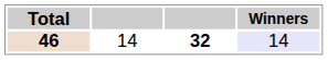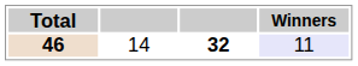46 | Winners: 14 -> 11
